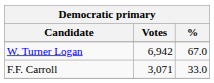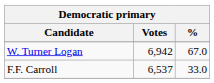F.F. Carroll | Votes: 3,071 -> 6,537
